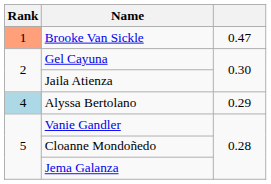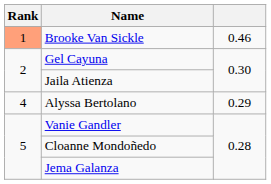Brooke Van Sickle | column 3: 0.47 -> 0.46
Alyssa Bertolano | Rank: lightblue background -> no background
